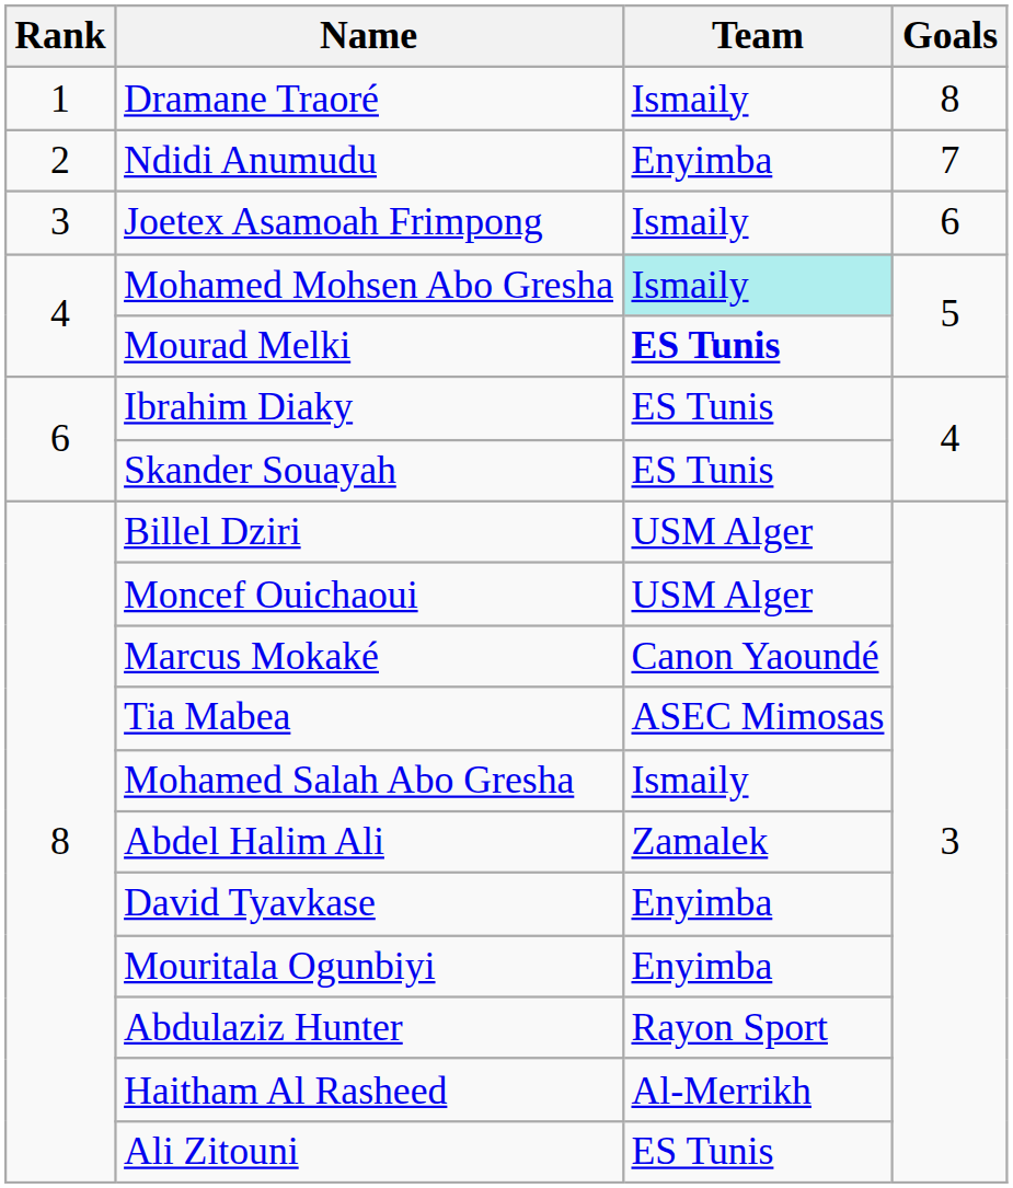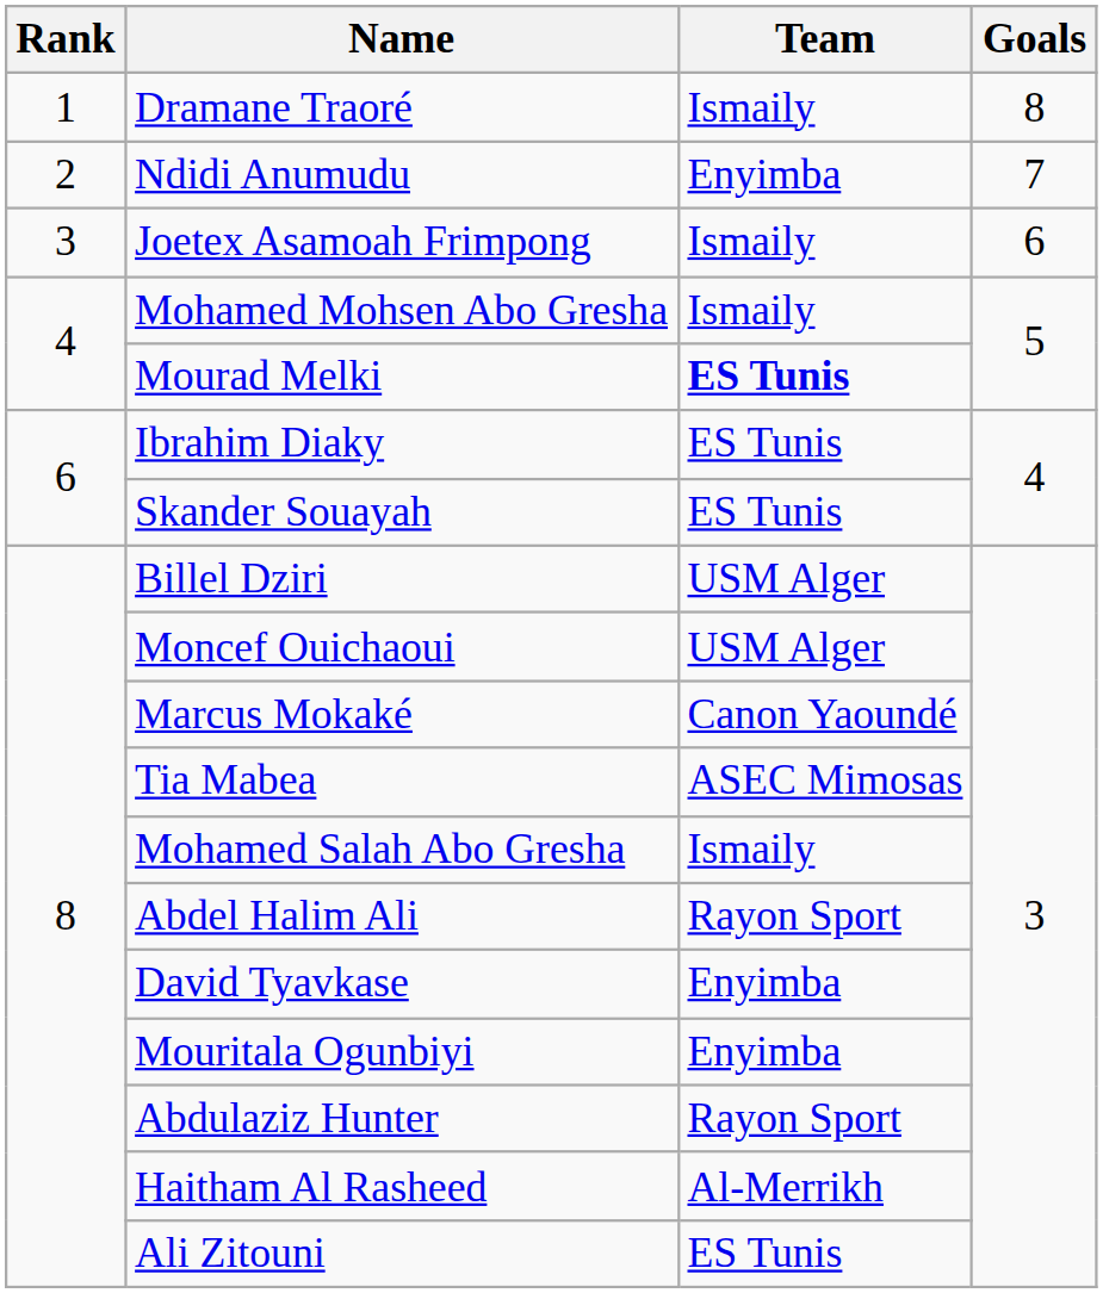Mohamed Mohsen Abo Gresha | Team: paleturquoise background -> no background
Abdel Halim Ali | Team: Zamalek -> Rayon Sport
